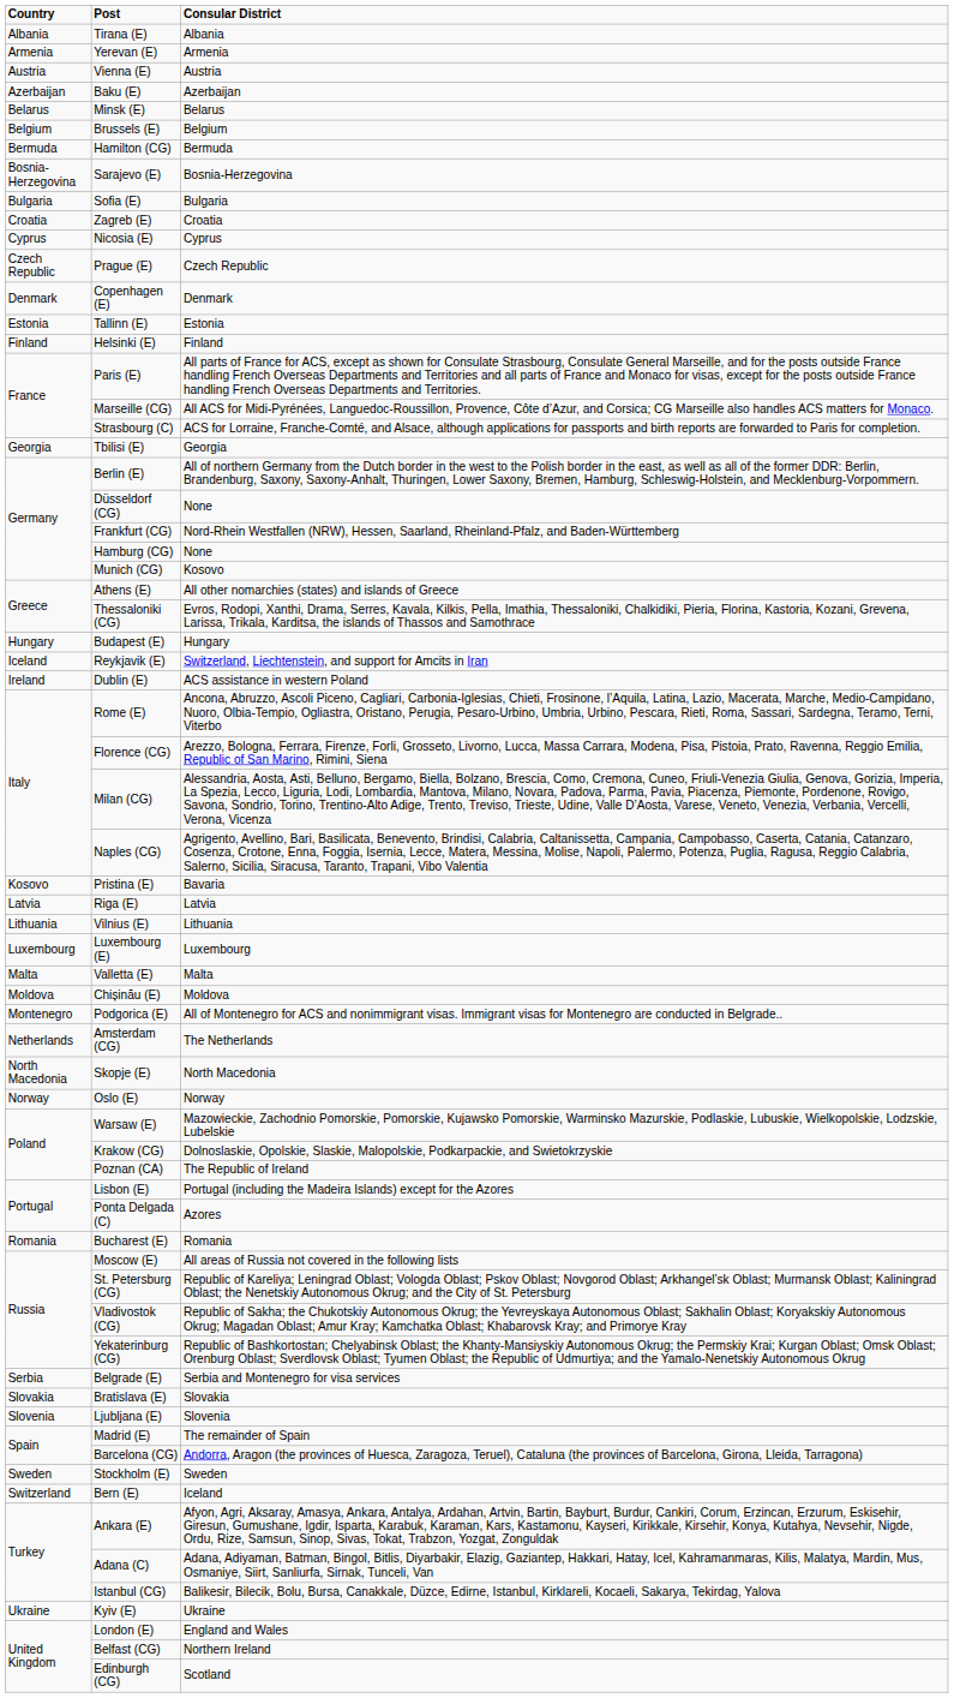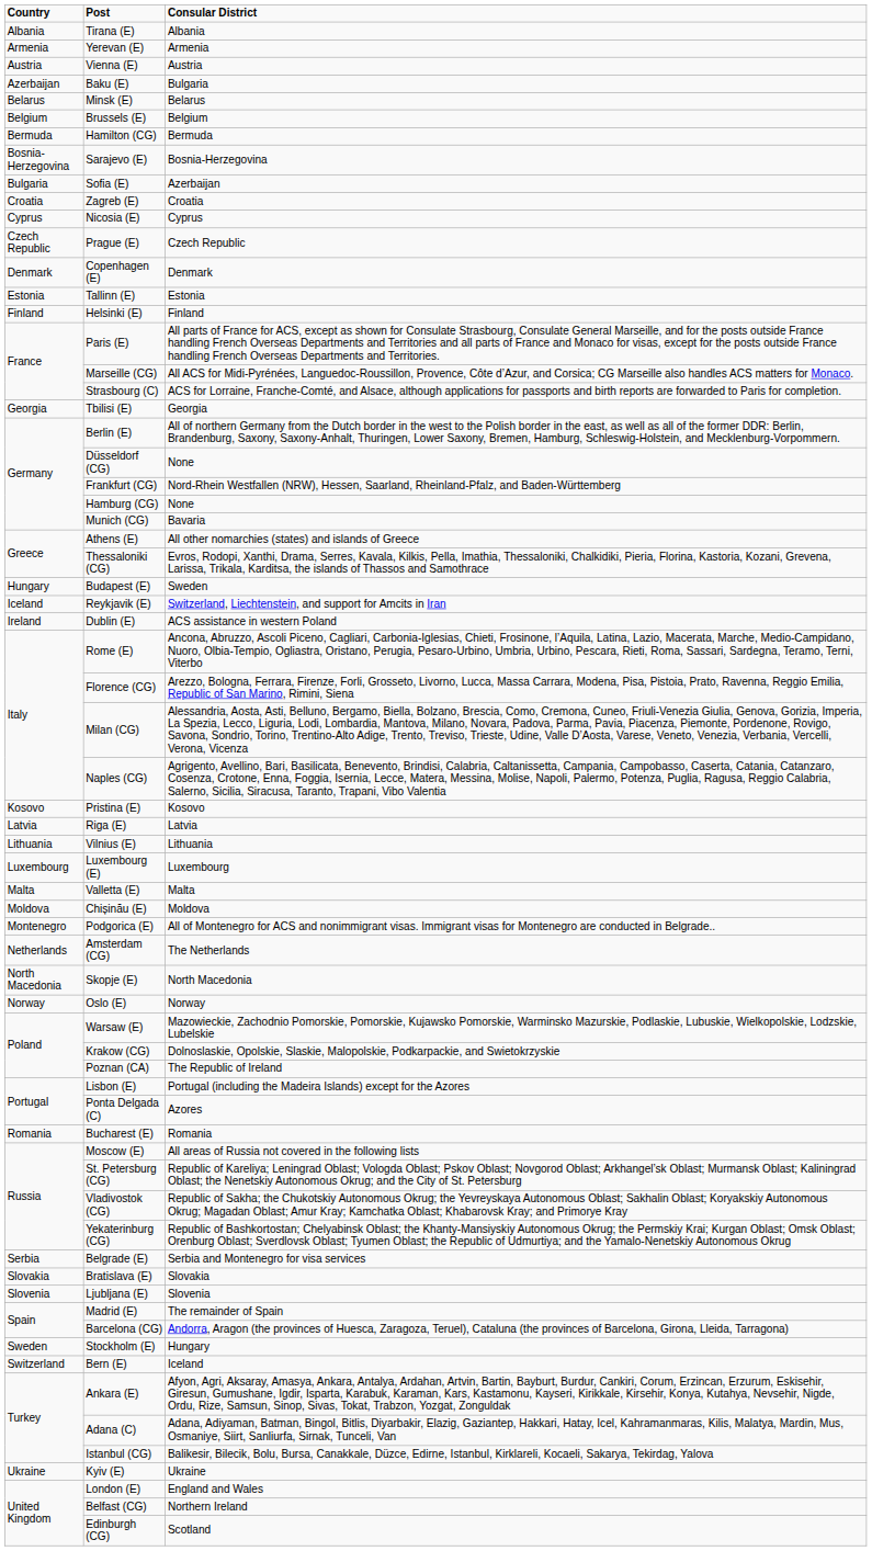Baku (E) | Consular District: Azerbaijan -> Bulgaria
Sofia (E) | Consular District: Bulgaria -> Azerbaijan
Munich (CG) | Consular District: Kosovo -> Bavaria
Budapest (E) | Consular District: Hungary -> Sweden
Pristina (E) | Consular District: Bavaria -> Kosovo
Stockholm (E) | Consular District: Sweden -> Hungary
